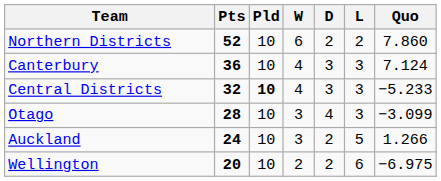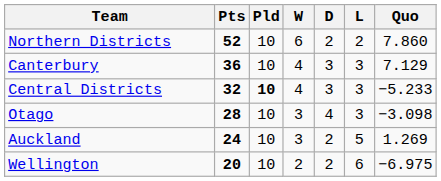Canterbury | Quo: 7.124 -> 7.129
Otago | Quo: −3.099 -> −3.098
Auckland | Quo: 1.266 -> 1.269
